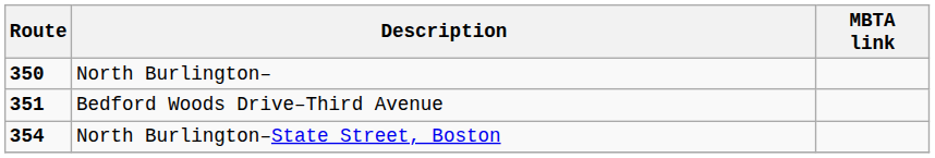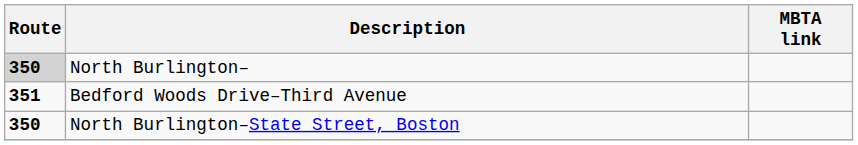North Burlington– | Route: no background -> lightgrey background
North Burlington–State Street, Boston | Route: 354 -> 350
